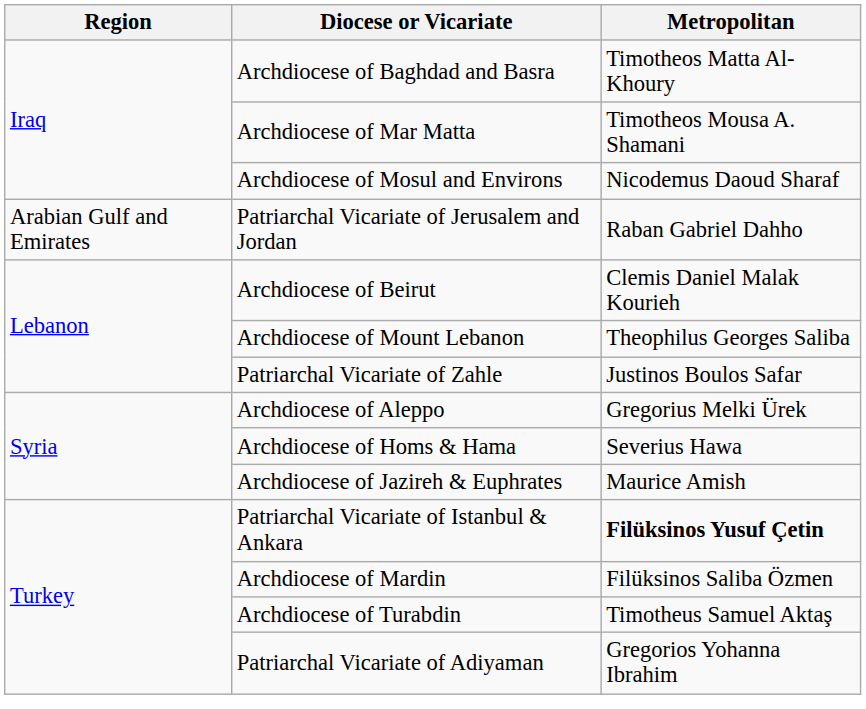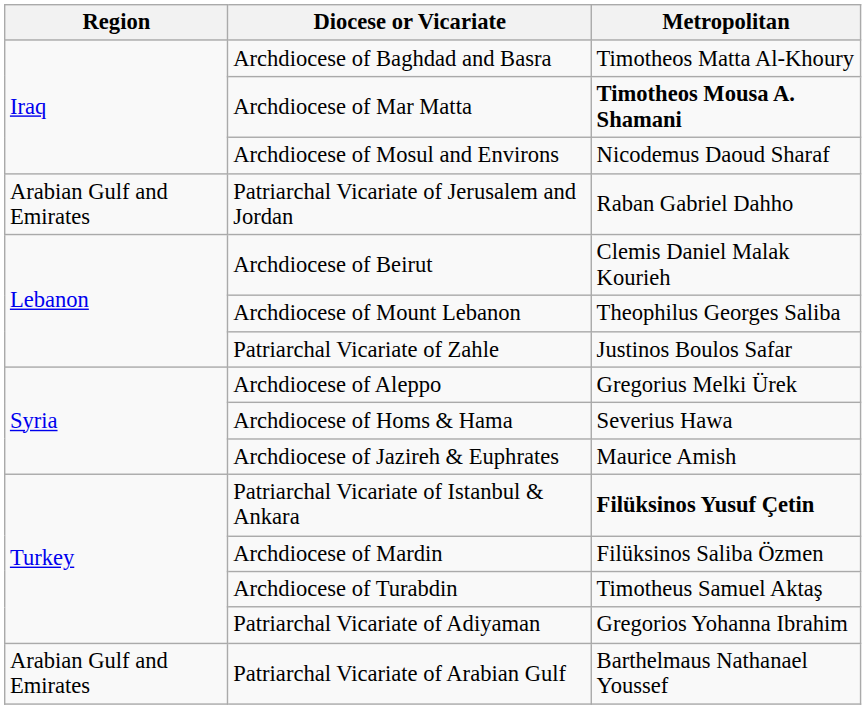Archdiocese of Mar Matta | Metropolitan: normal -> bold
+ row: Arabian Gulf and Emirates | Patriarchal Vicariate of Arabian Gulf | Barthelmaus Nathanael Youssef
